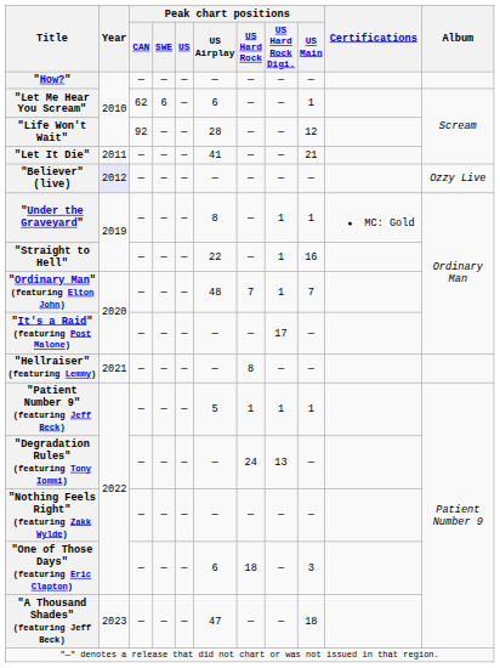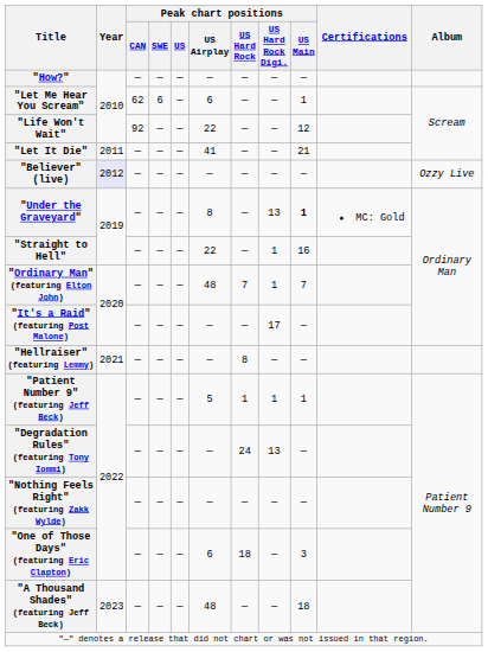"Life Won't Wait" | Peak chart positions / US Airplay: 28 -> 22
"Under the Graveyard" | Peak chart positions / US Hard Rock Digi.: 1 -> 13
"Under the Graveyard" | Peak chart positions / US Main: normal -> bold
"A Thousand Shades" (featuring Jeff Beck) | Peak chart positions / US Airplay: 47 -> 48
